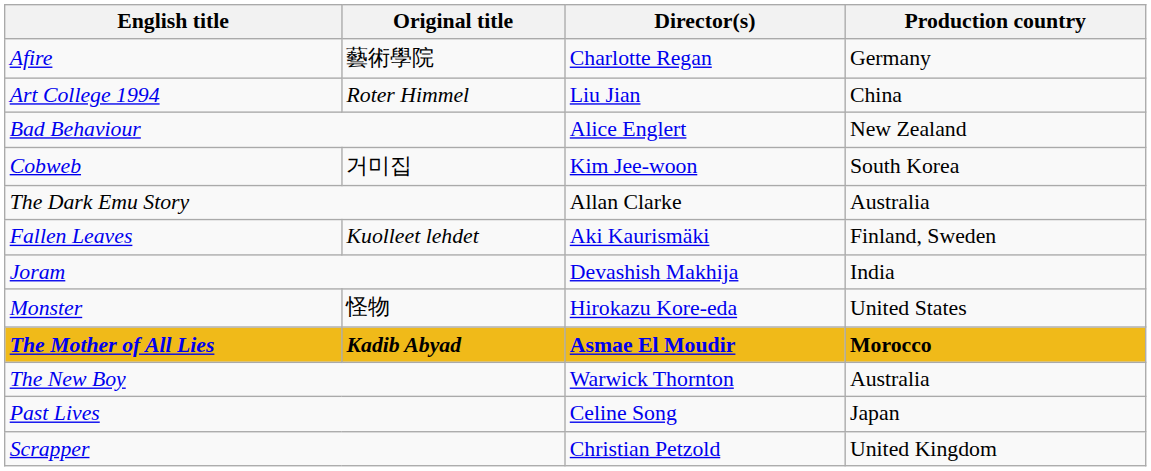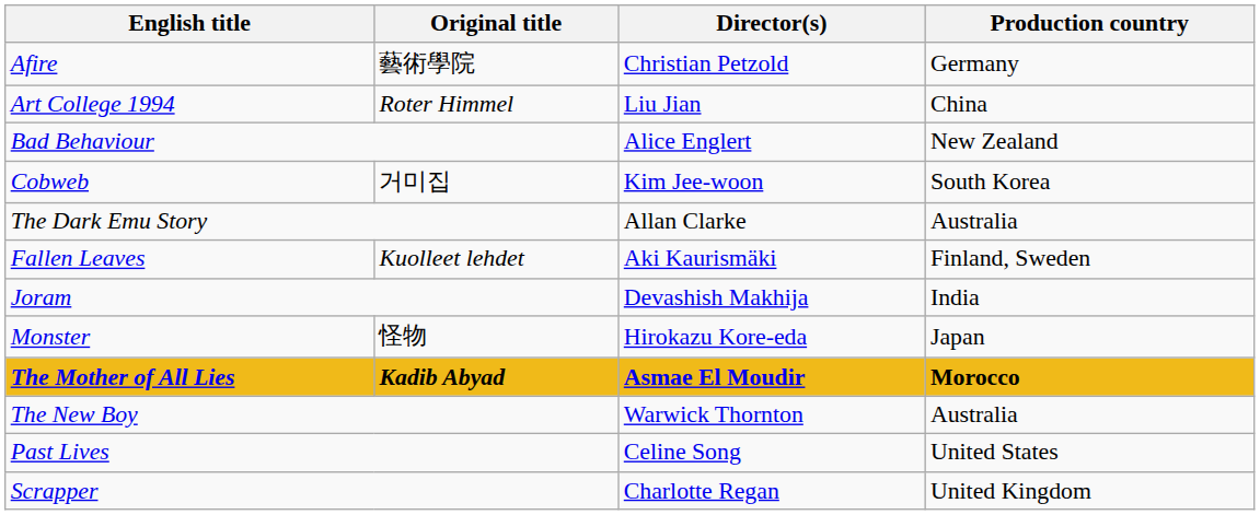Afire | Director(s): Charlotte Regan -> Christian Petzold
Monster | Production country: United States -> Japan
Past Lives | Production country: Japan -> United States
Scrapper | Director(s): Christian Petzold -> Charlotte Regan
